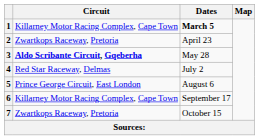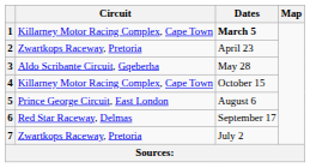3 | Circuit: bold -> normal
4 | Circuit: Red Star Raceway, Delmas -> Killarney Motor Racing Complex, Cape Town
4 | Dates: July 2 -> October 15
6 | Circuit: Killarney Motor Racing Complex, Cape Town -> Red Star Raceway, Delmas
7 | Dates: October 15 -> July 2
